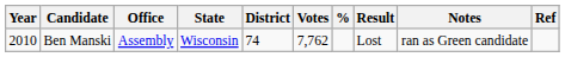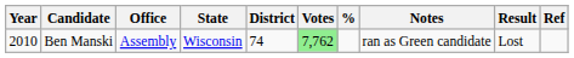columns swapped: Result <-> Notes
Ben Manski | Votes: no background -> lightgreen background
